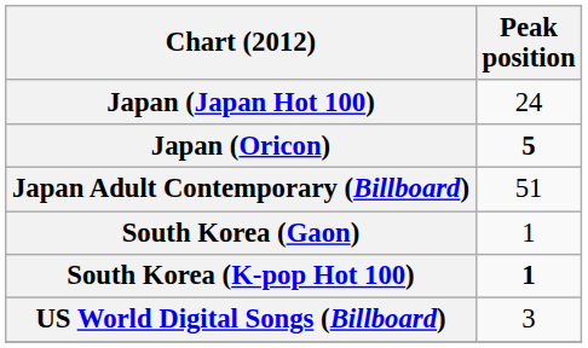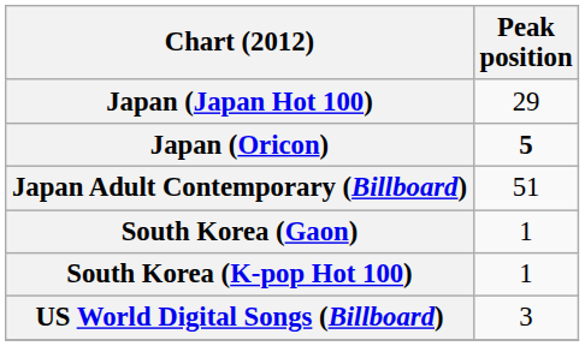Japan (Japan Hot 100) | Peak position: 24 -> 29
South Korea (K-pop Hot 100) | Peak position: bold -> normal
